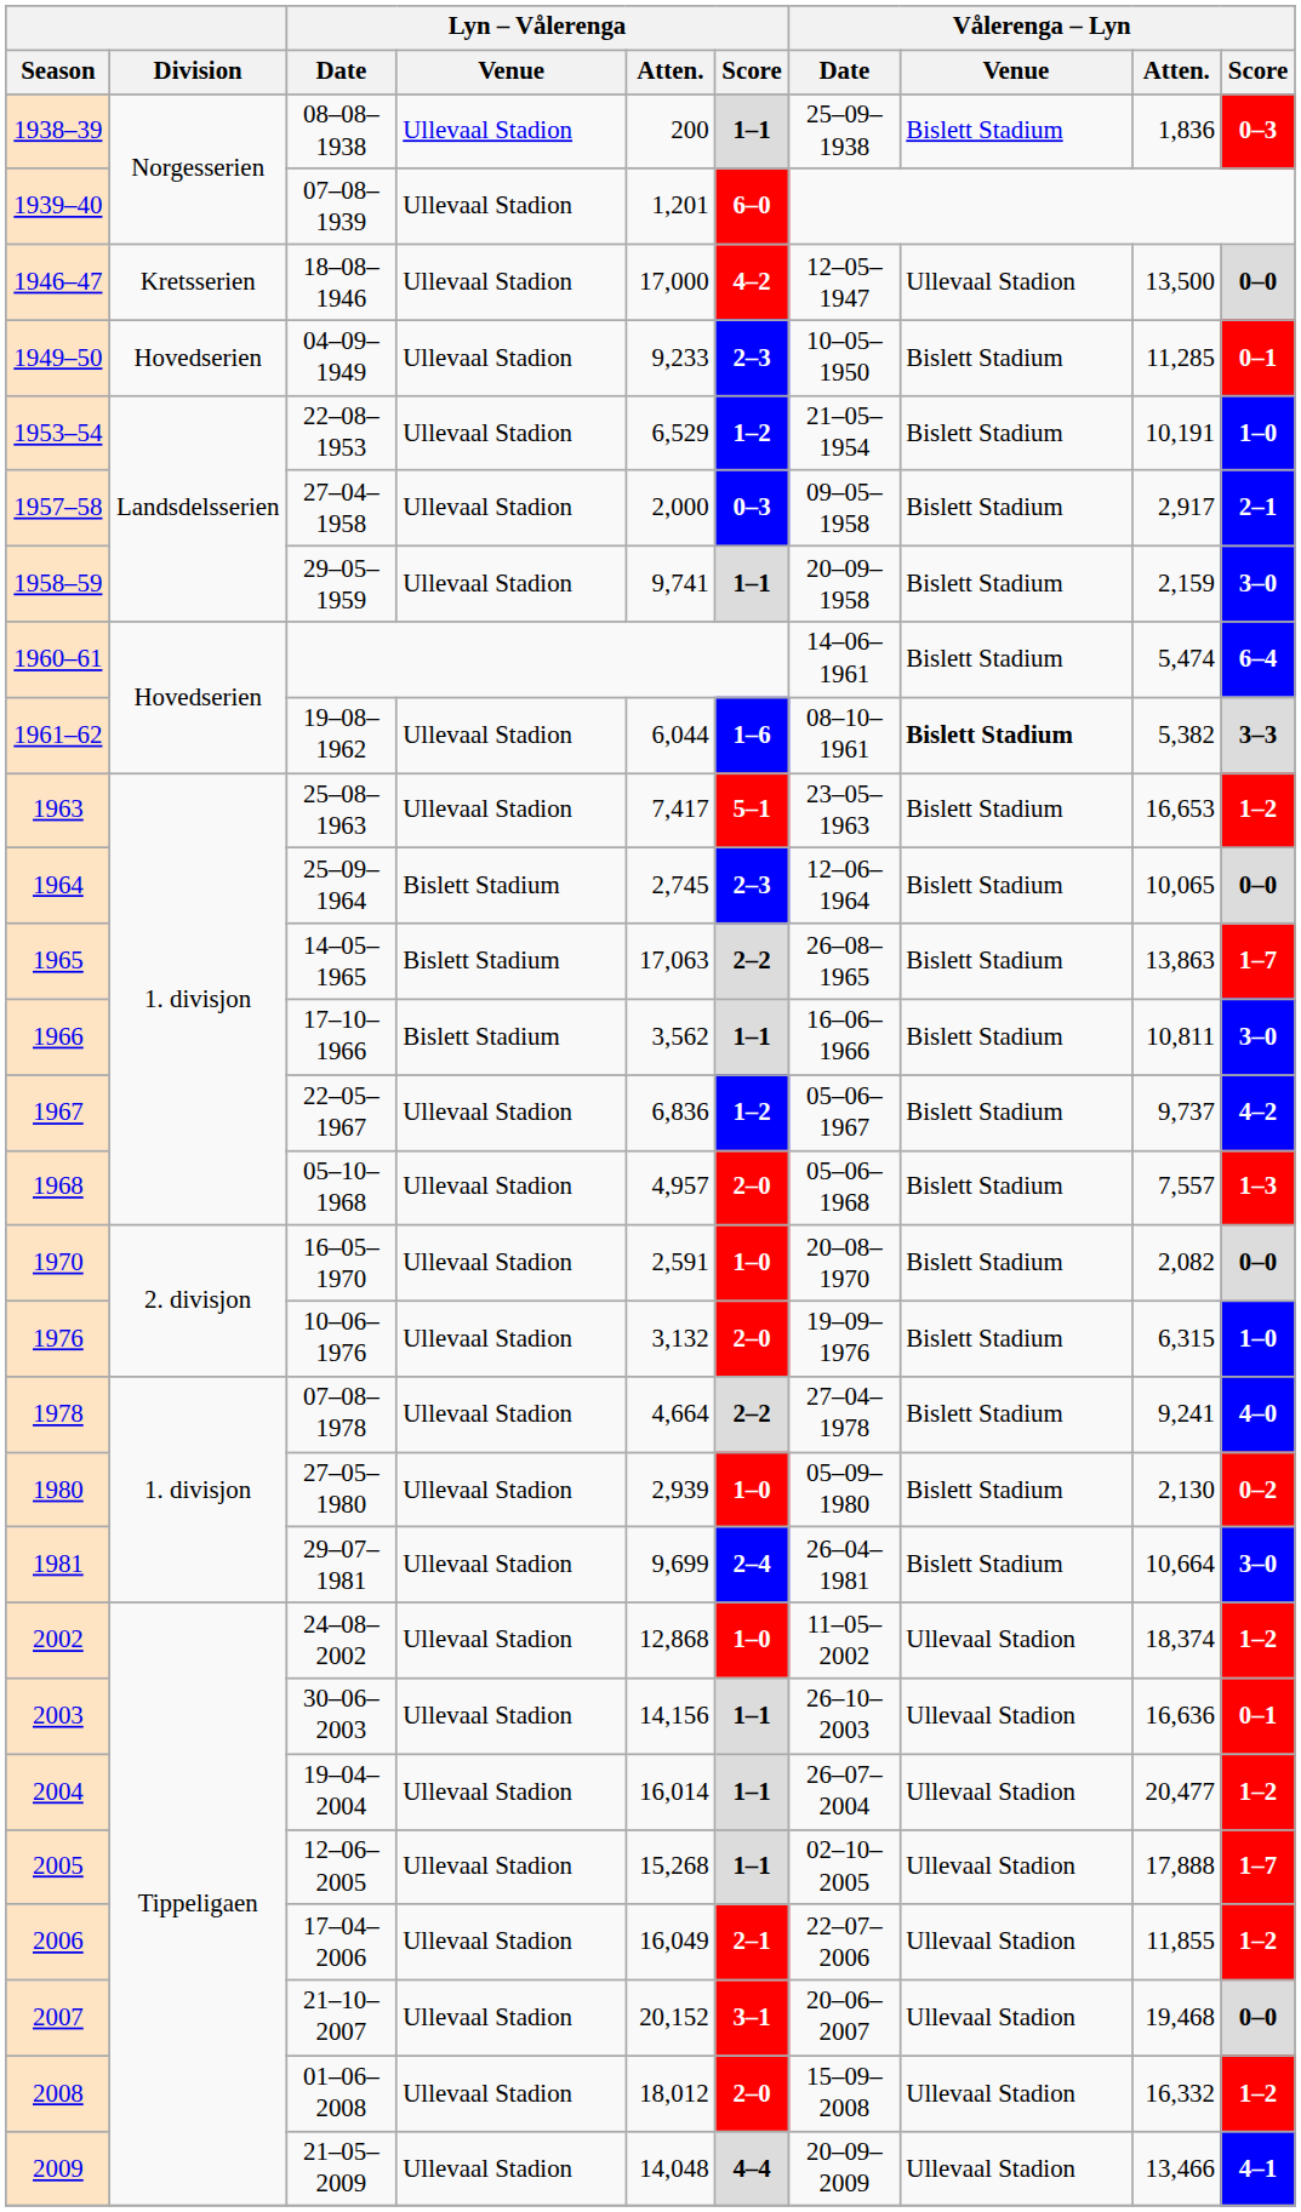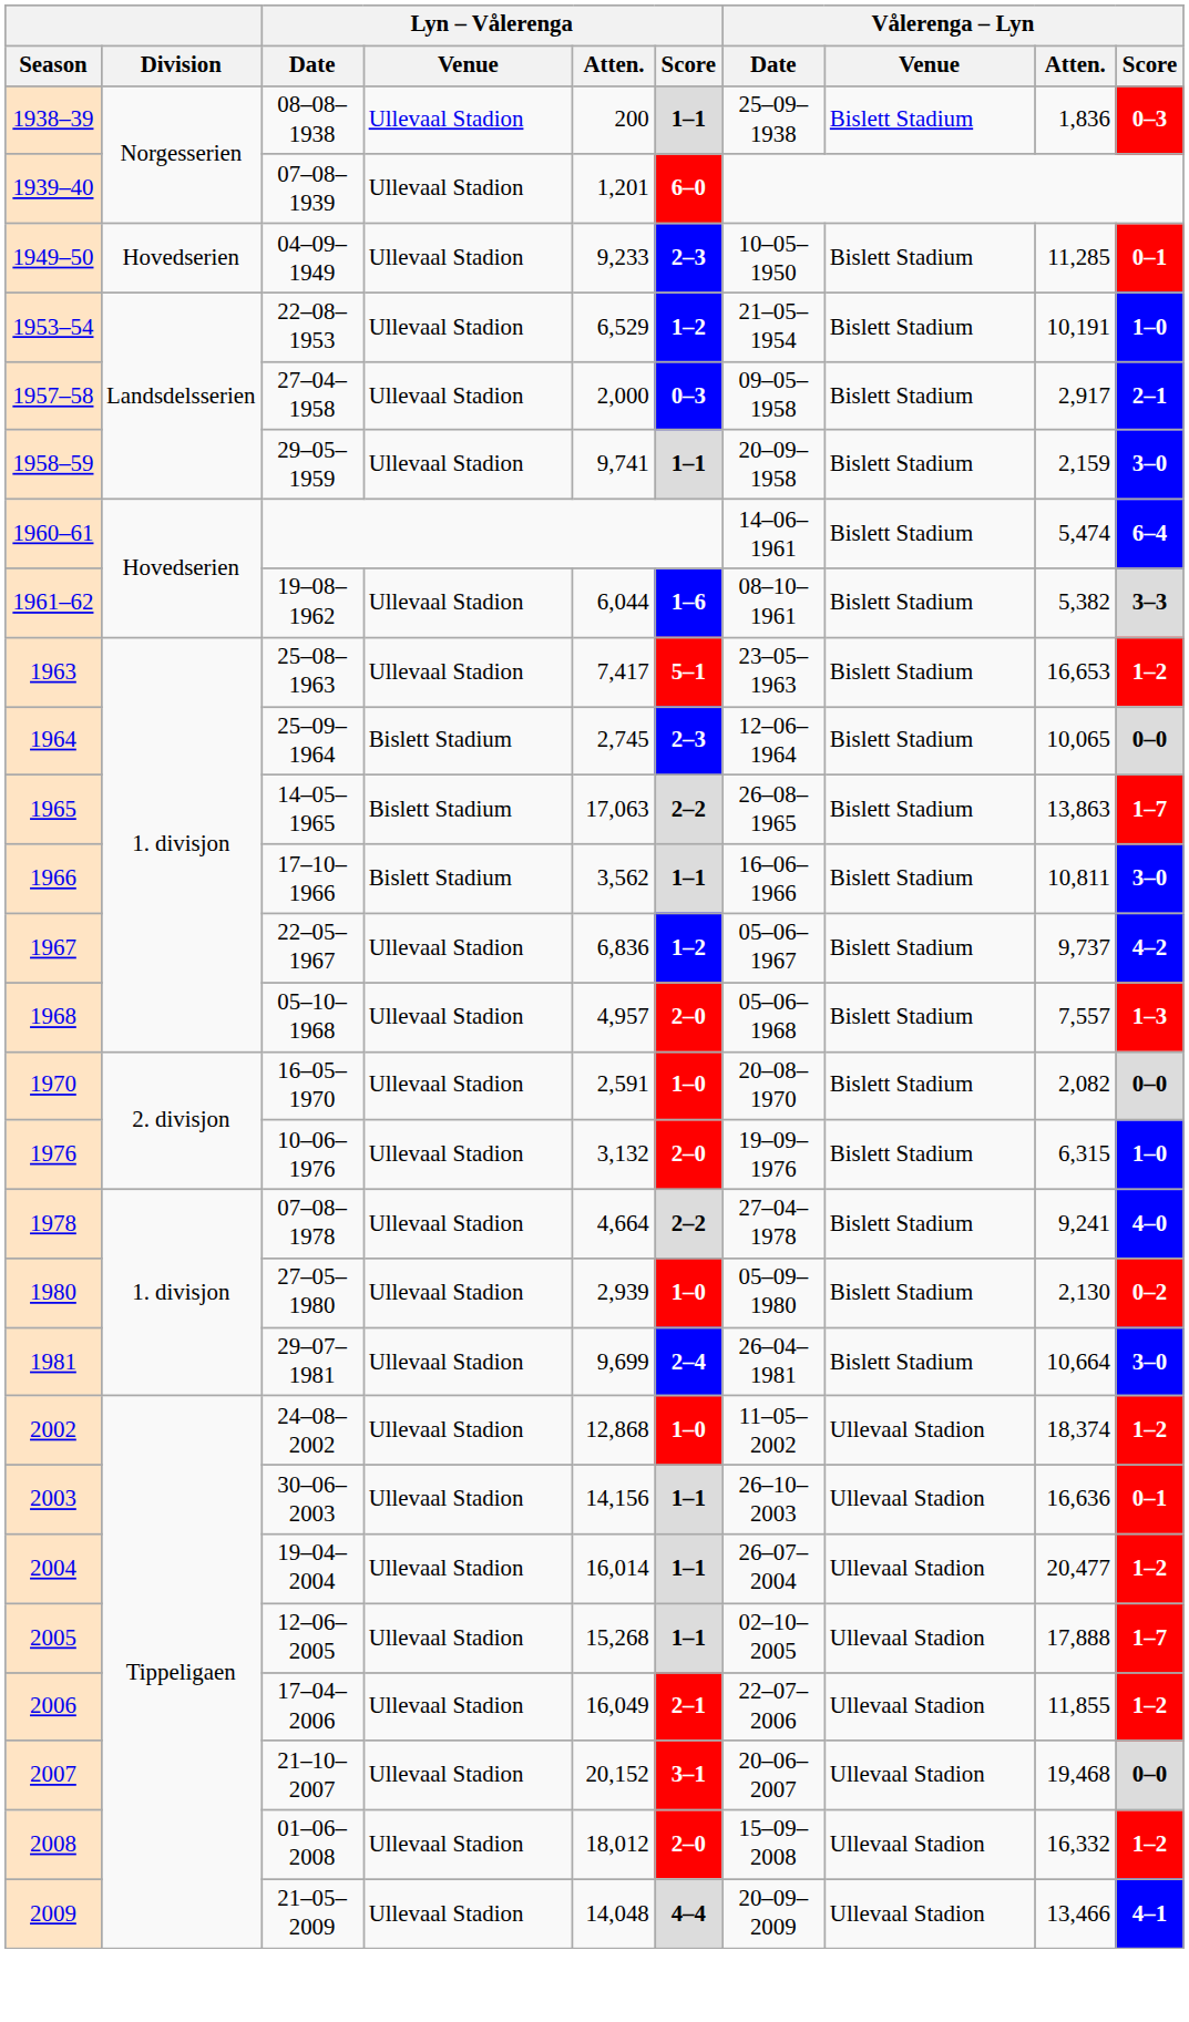- row: 1946–47 | Kretsserien | 18–08–1946 | Ullevaal Stadion | 17,000 | 4–2 | 12–05–1947 | Ullevaal Stadion | 13,500 | 0–0
1961–62 | Vålerenga – Lyn / Venue: bold -> normal
